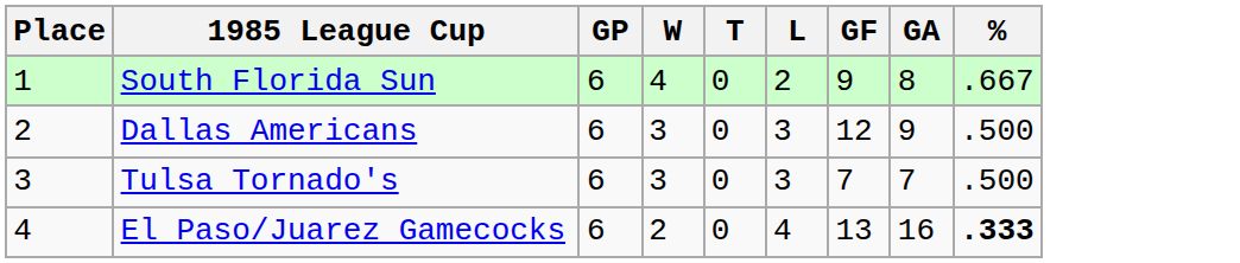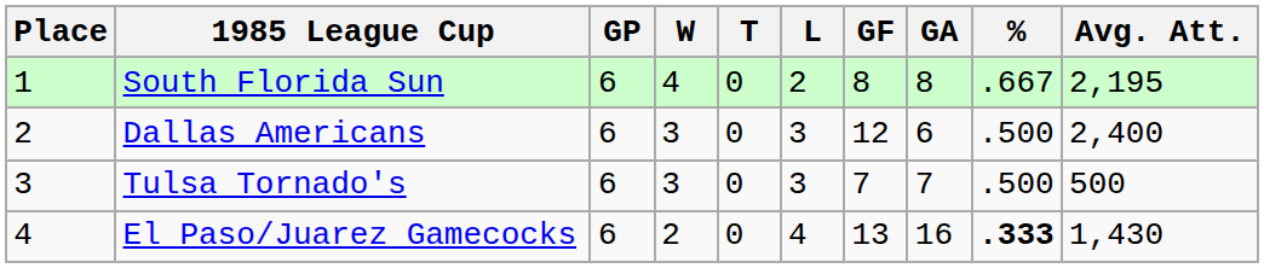+ column: Avg. Att. | 2,195 | 2,400 | 500 | 1,430
South Florida Sun | GF: 9 -> 8
Dallas Americans | GA: 9 -> 6
